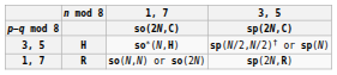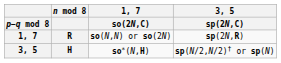rows swapped: so(N,N) or so(2N) <-> so∗(N,H)
